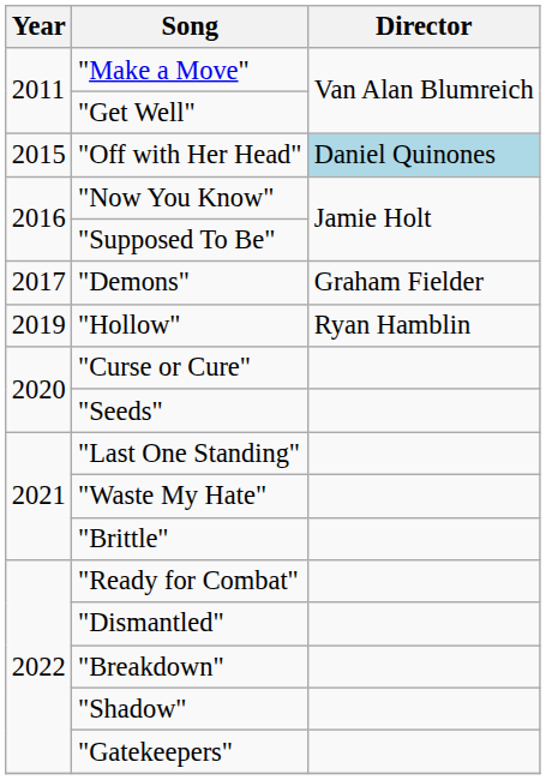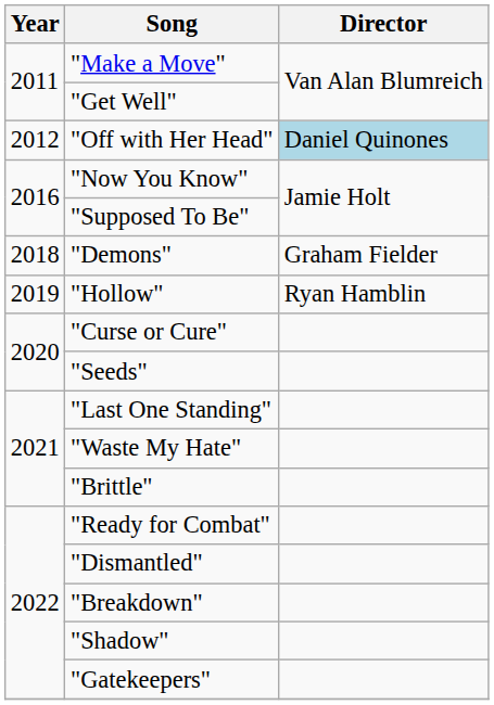"Off with Her Head" | Year: 2015 -> 2012
"Demons" | Year: 2017 -> 2018
